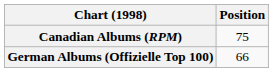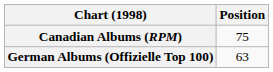German Albums (Offizielle Top 100) | Position: 66 -> 63
